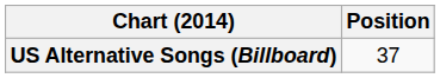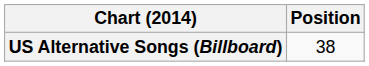US Alternative Songs (Billboard) | Position: 37 -> 38
